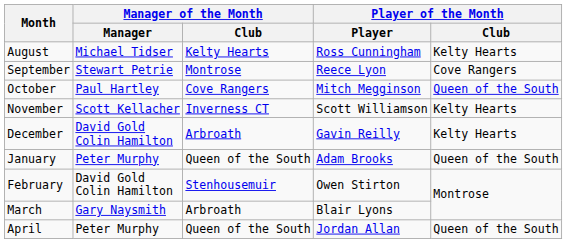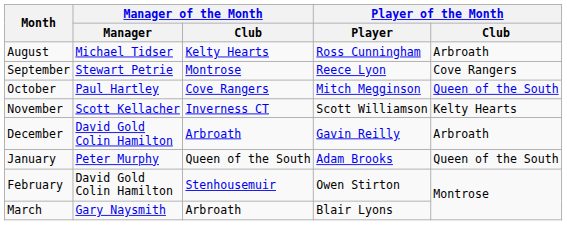August | Player of the Month / Club: Kelty Hearts -> Arbroath
December | Player of the Month / Club: Kelty Hearts -> Arbroath
- row: April | Peter Murphy | Queen of the South | Jordan Allan | Queen of the South
